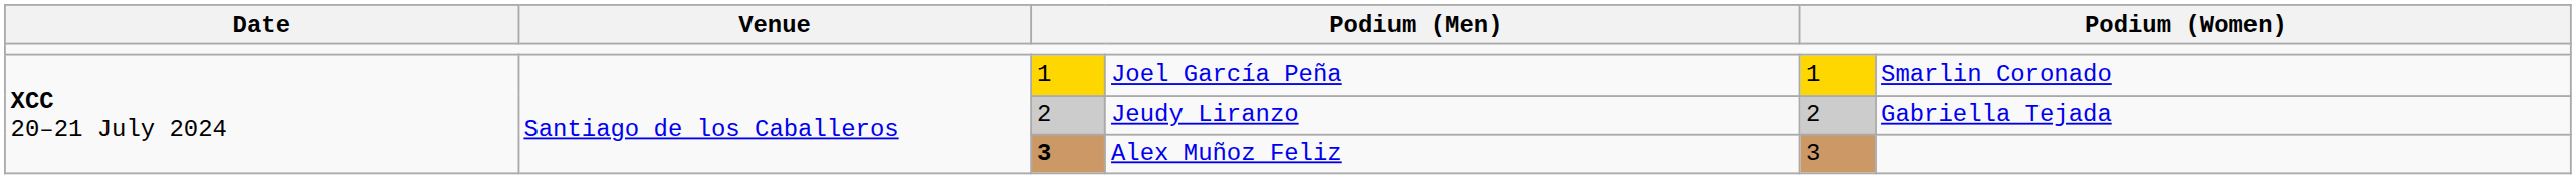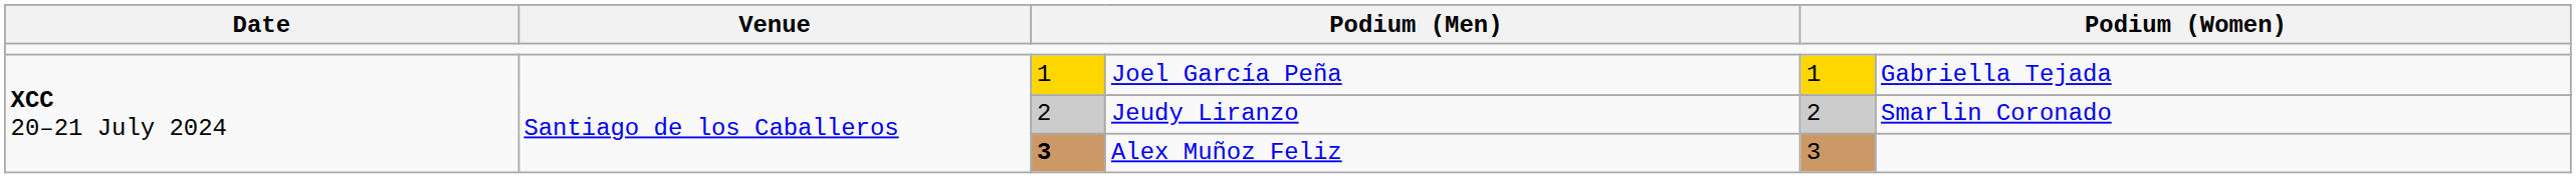Joel García Peña | column 6: Smarlin Coronado -> Gabriella Tejada
Jeudy Liranzo | column 6: Gabriella Tejada -> Smarlin Coronado
